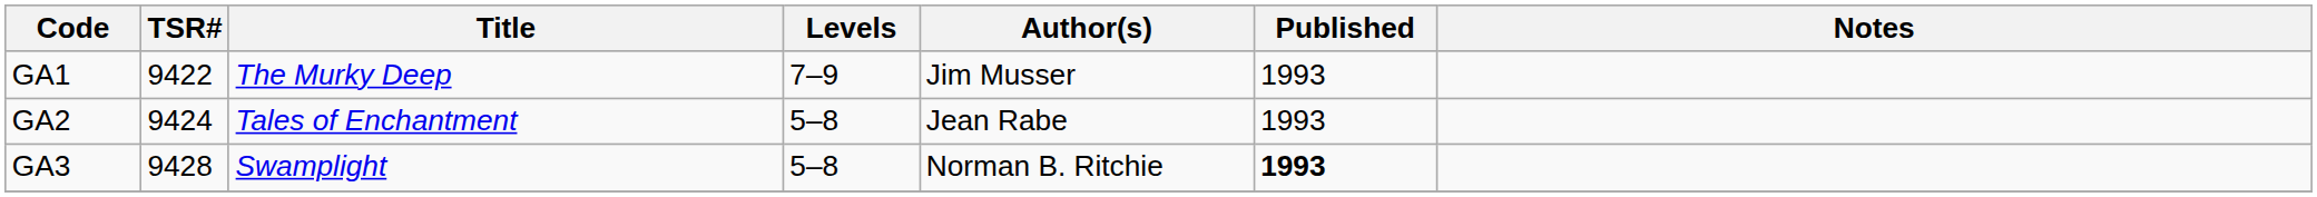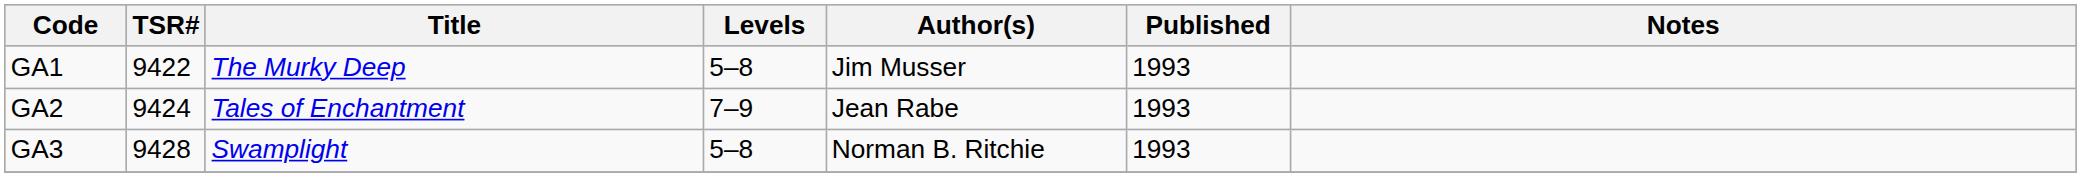GA1 | Levels: 7–9 -> 5–8
GA2 | Levels: 5–8 -> 7–9
GA3 | Published: bold -> normal
